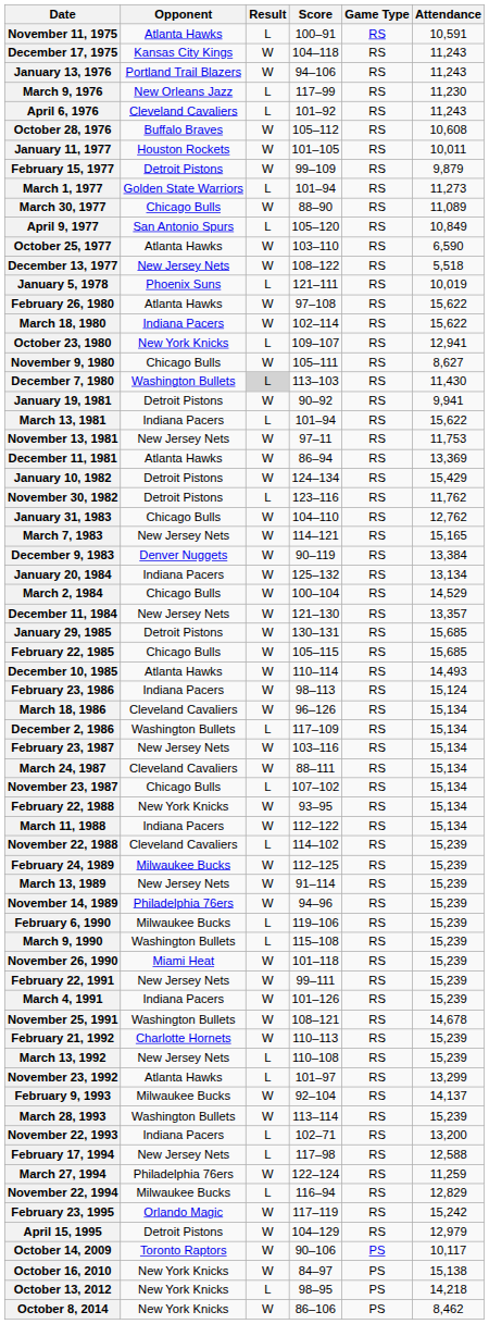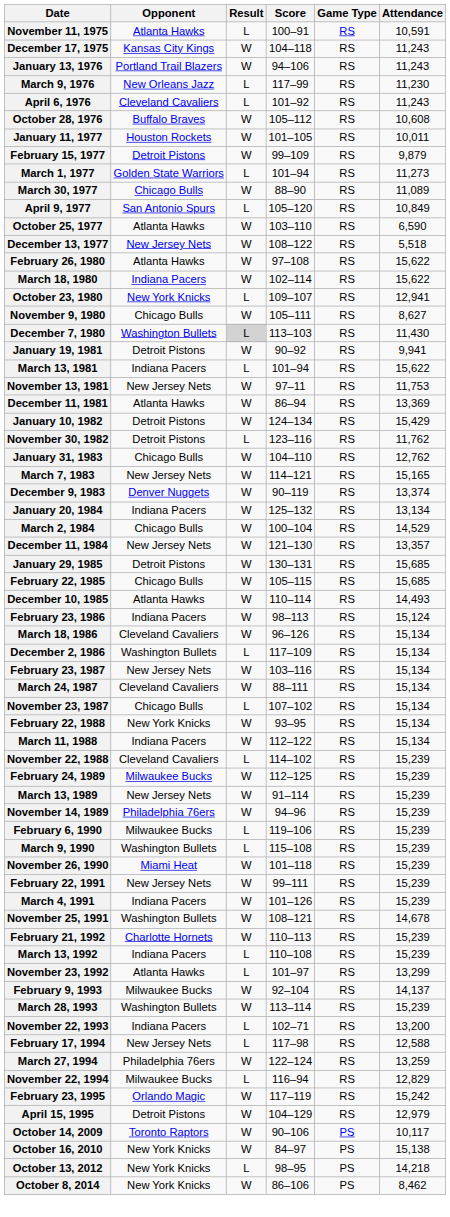- row: January 5, 1978 | Phoenix Suns | L | 121–111 | RS | 10,019
December 9, 1983 | Attendance: 13,384 -> 13,374
March 13, 1992 | Opponent: New Jersey Nets -> Indiana Pacers
March 27, 1994 | Attendance: 11,259 -> 13,259
